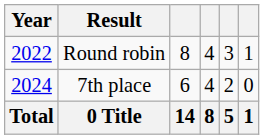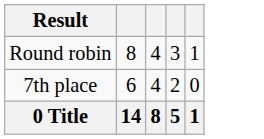- column: Year | 2022 | 2024 | Total
